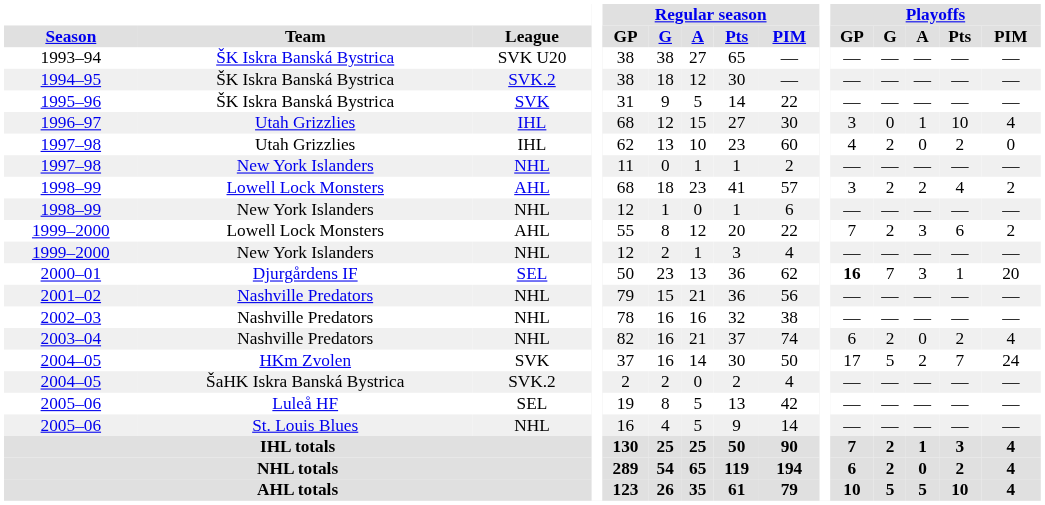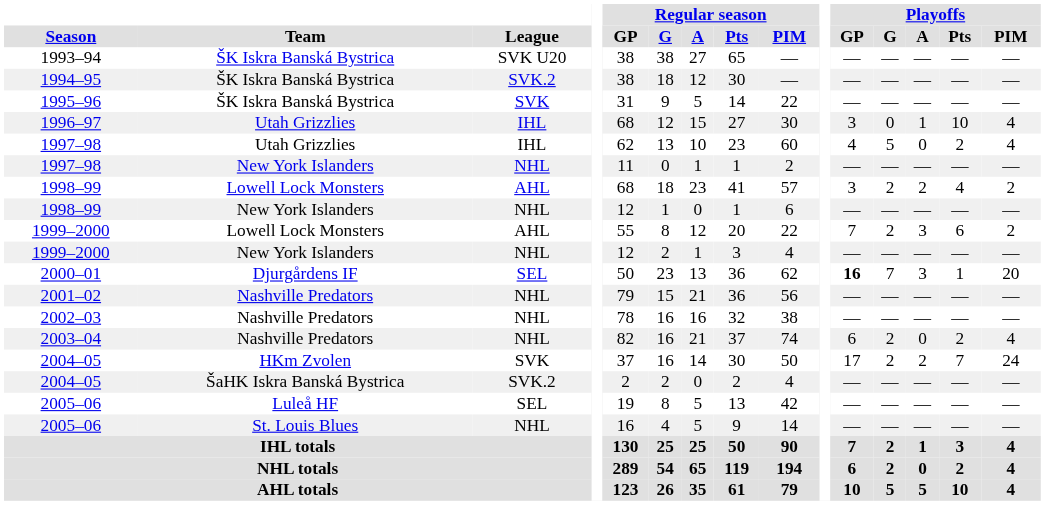1997–98 / Utah Grizzlies | Playoffs / G: 2 -> 5
1997–98 / Utah Grizzlies | Playoffs / PIM: 0 -> 4
2004–05 / HKm Zvolen | Playoffs / G: 5 -> 2
